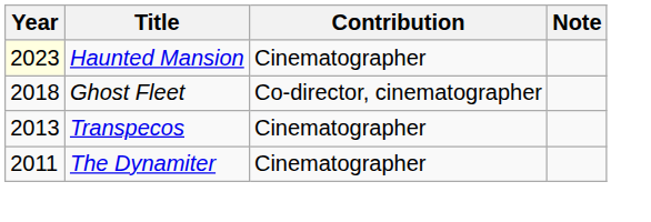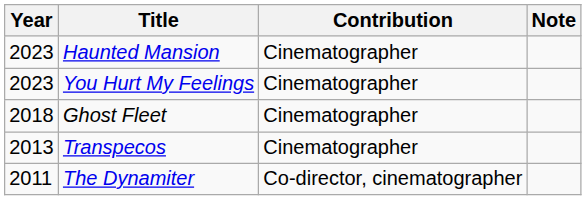Haunted Mansion | Year: lightyellow background -> no background
+ row: 2023 | You Hurt My Feelings | Cinematographer
Ghost Fleet | Contribution: Co-director, cinematographer -> Cinematographer
The Dynamiter | Contribution: Cinematographer -> Co-director, cinematographer
